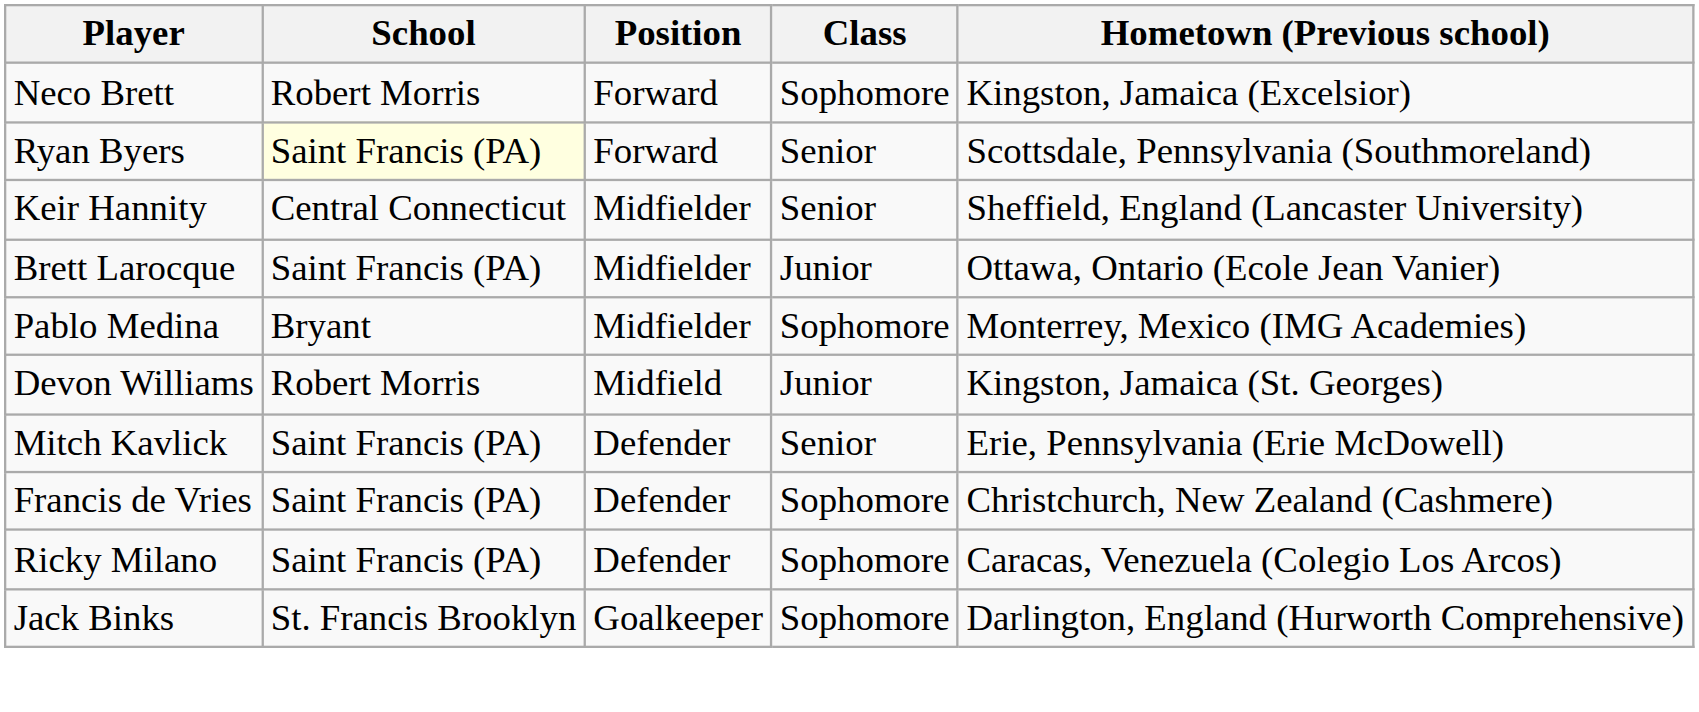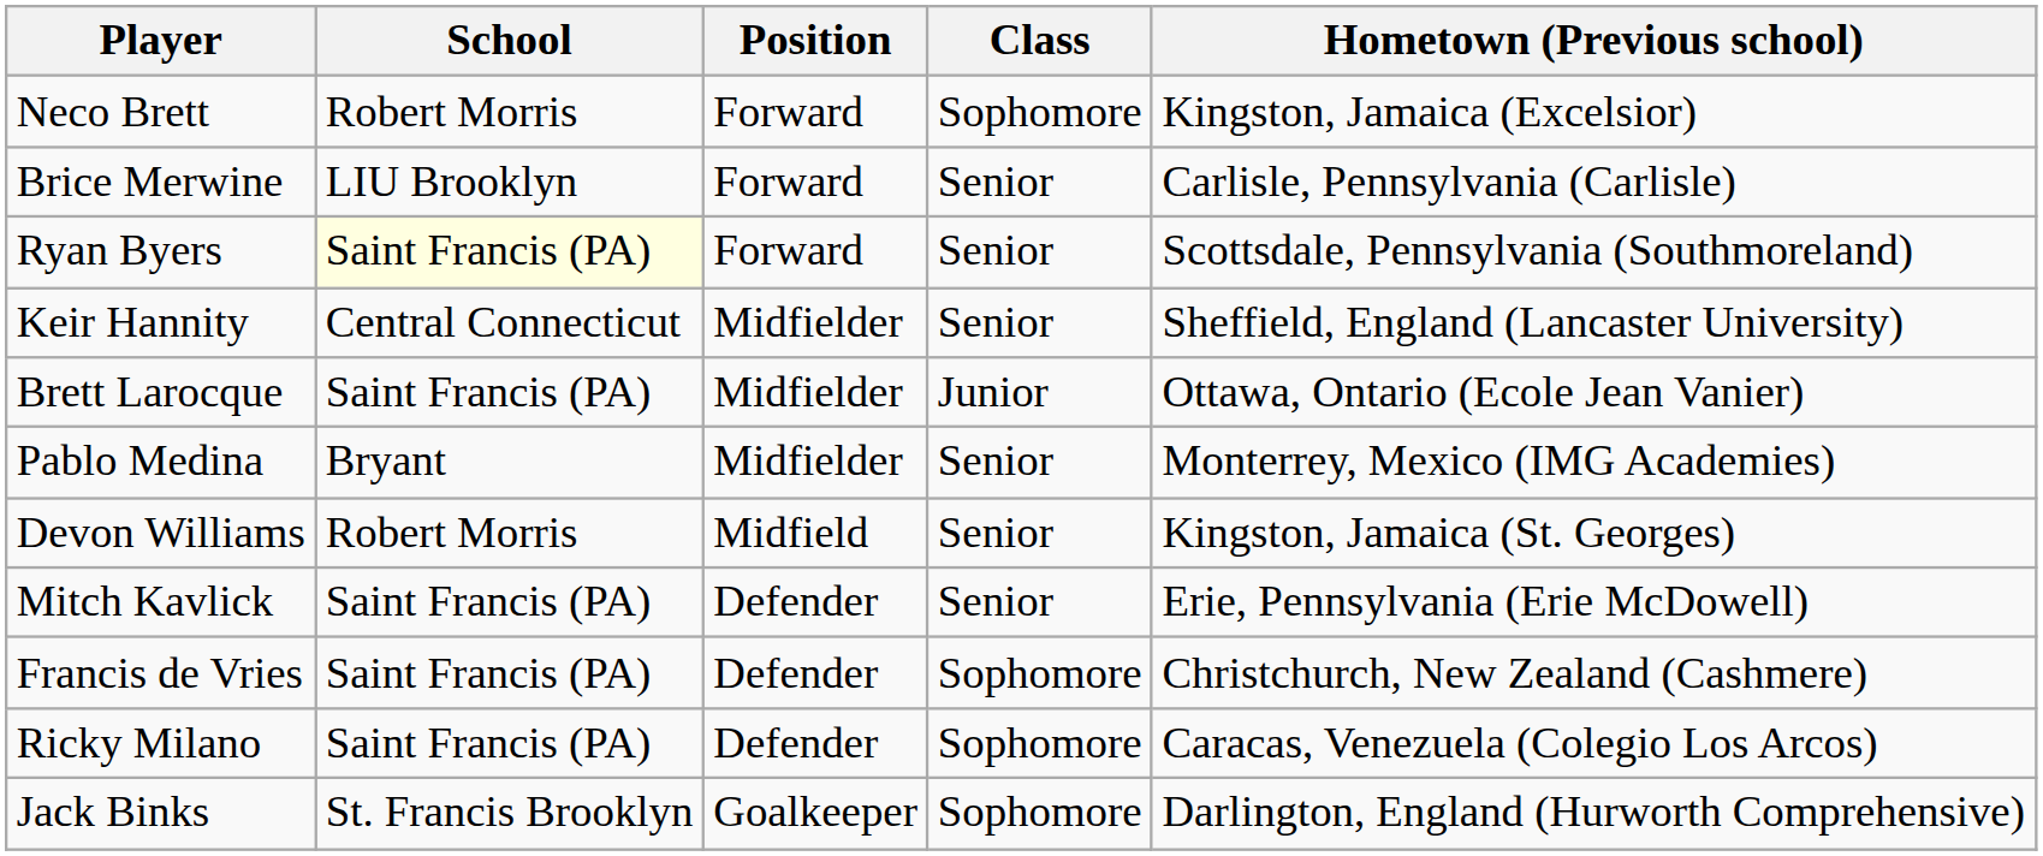+ row: Brice Merwine | LIU Brooklyn | Forward | Senior | Carlisle, Pennsylvania (Carlisle)
Pablo Medina | Class: Sophomore -> Senior
Devon Williams | Class: Junior -> Senior
